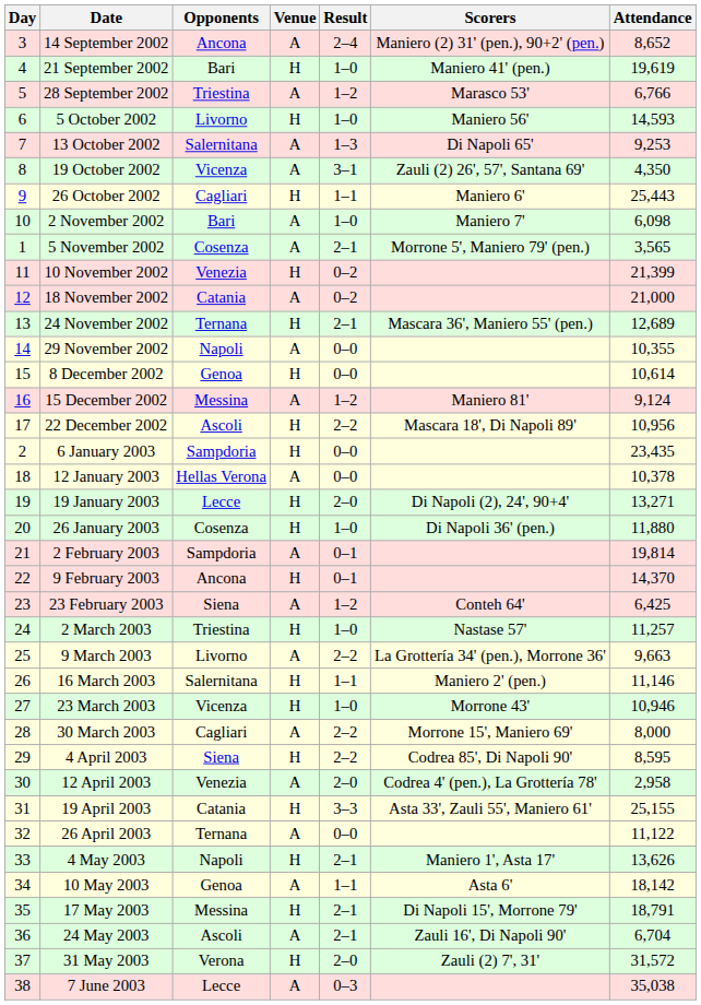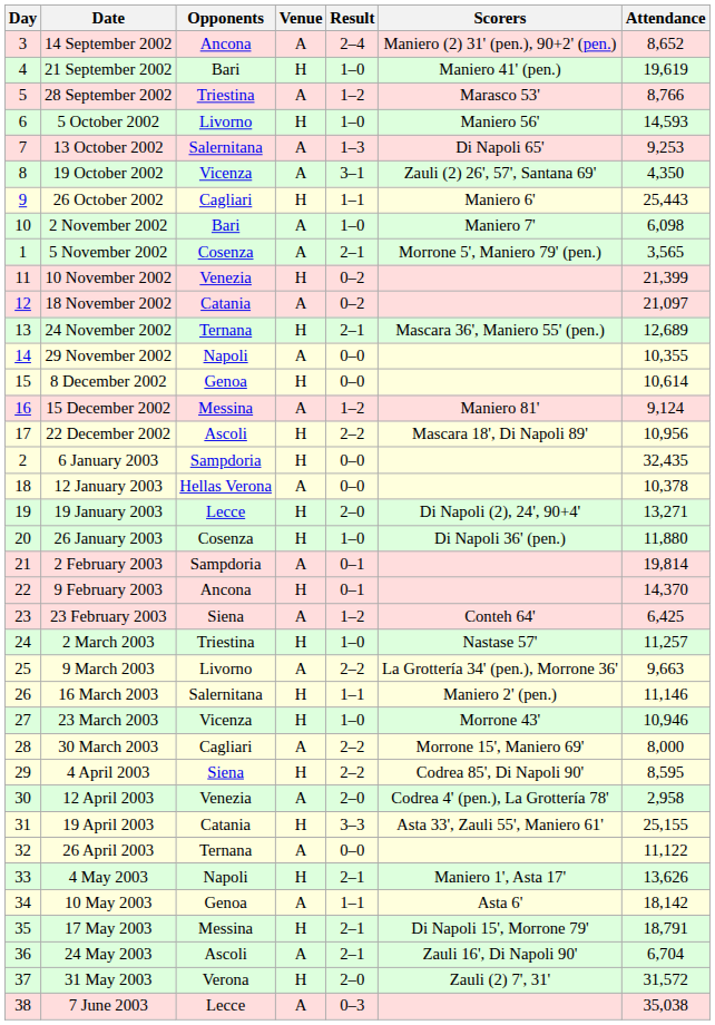28 September 2002 | Attendance: 6,766 -> 8,766
18 November 2002 | Attendance: 21,000 -> 21,097
6 January 2003 | Attendance: 23,435 -> 32,435
